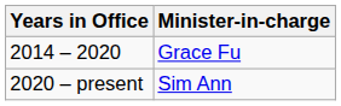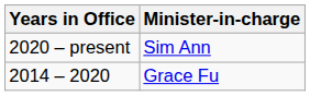rows swapped: 2014 – 2020 <-> 2020 – present
